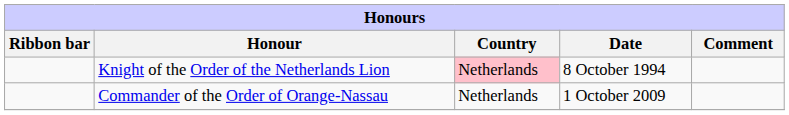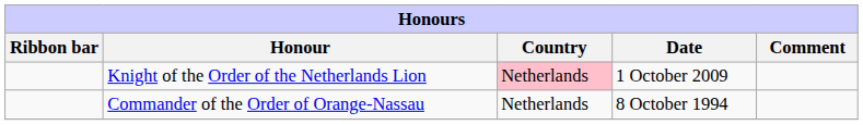Knight of the Order of the Netherlands Lion | Date: 8 October 1994 -> 1 October 2009
Commander of the Order of Orange-Nassau | Date: 1 October 2009 -> 8 October 1994
